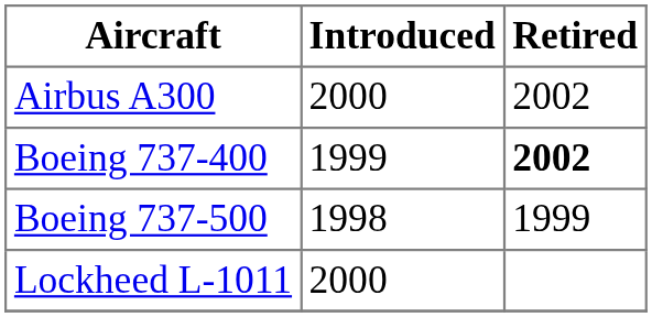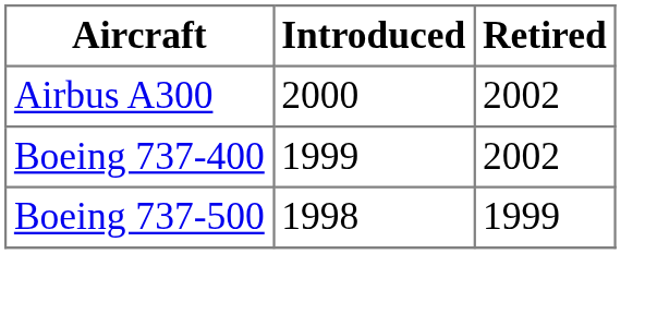Boeing 737-400 | Retired: bold -> normal
- row: Lockheed L-1011 | 2000
